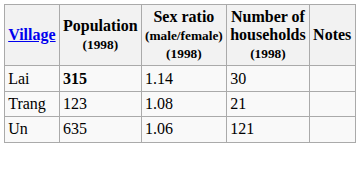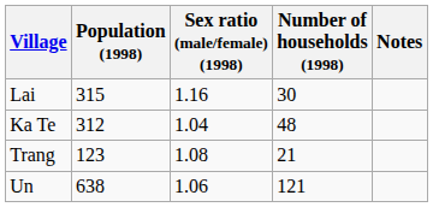Lai | Population (1998): bold -> normal
Lai | Sex ratio (male/female) (1998): 1.14 -> 1.16
+ row: Ka Te | 312 | 1.04 | 48
Un | Population (1998): 635 -> 638
